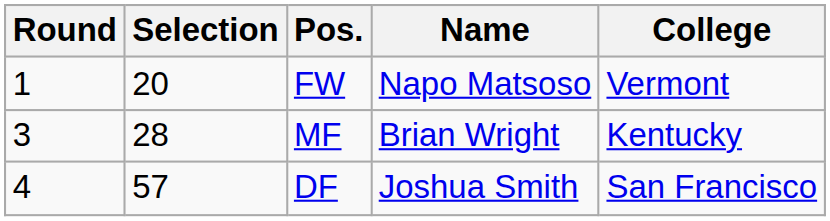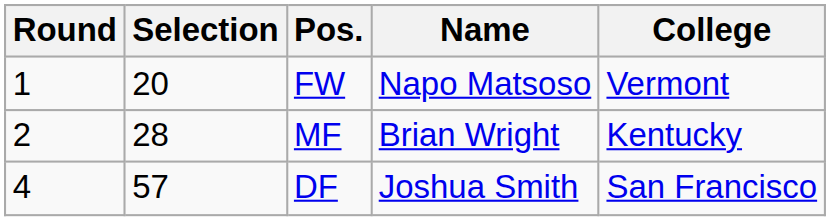MF | Round: 3 -> 2
